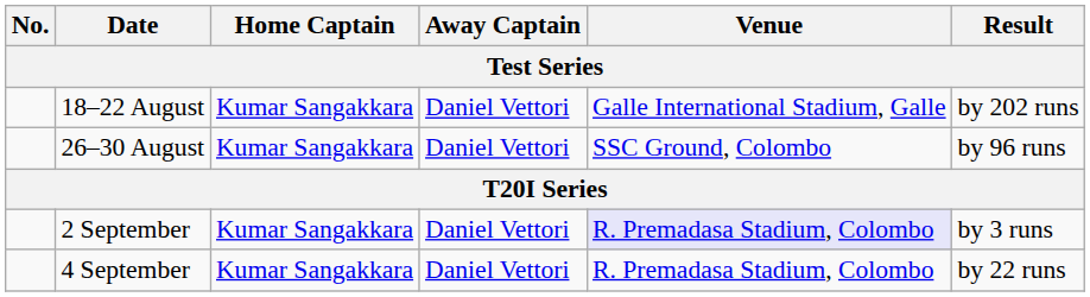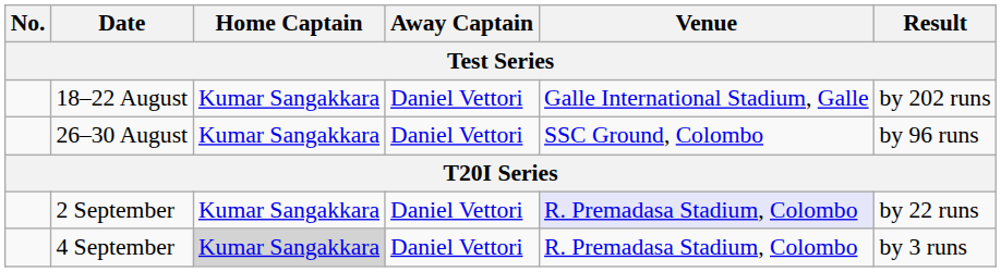2 September | Result: by 3 runs -> by 22 runs
4 September | Home Captain: no background -> lightgrey background
4 September | Result: by 22 runs -> by 3 runs
